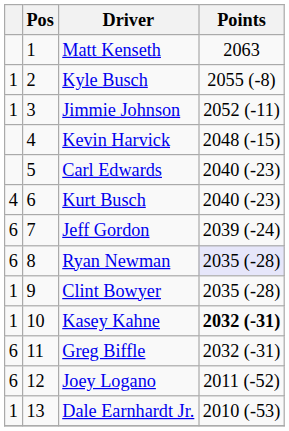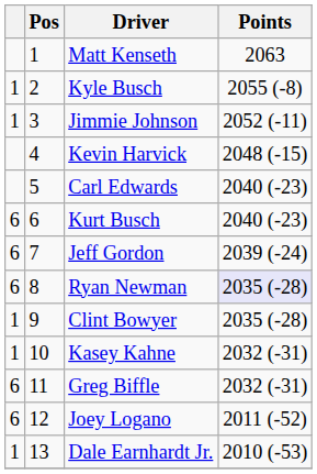Kurt Busch | column 1: 4 -> 6
Kasey Kahne | Points: bold -> normal
